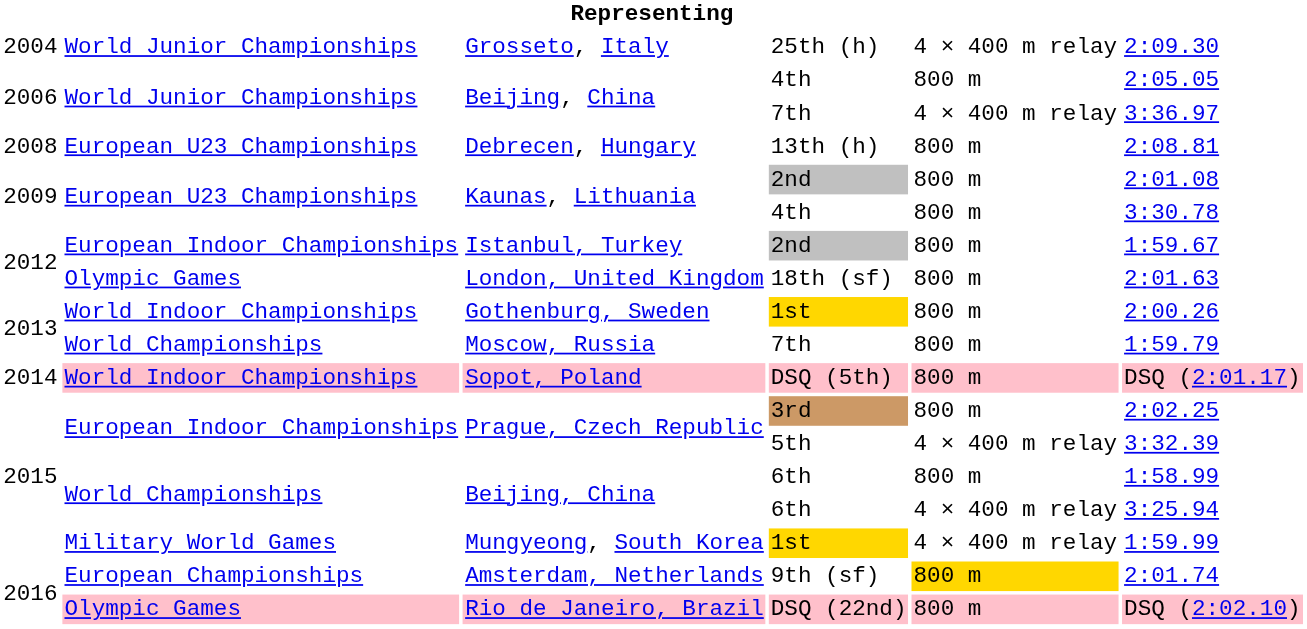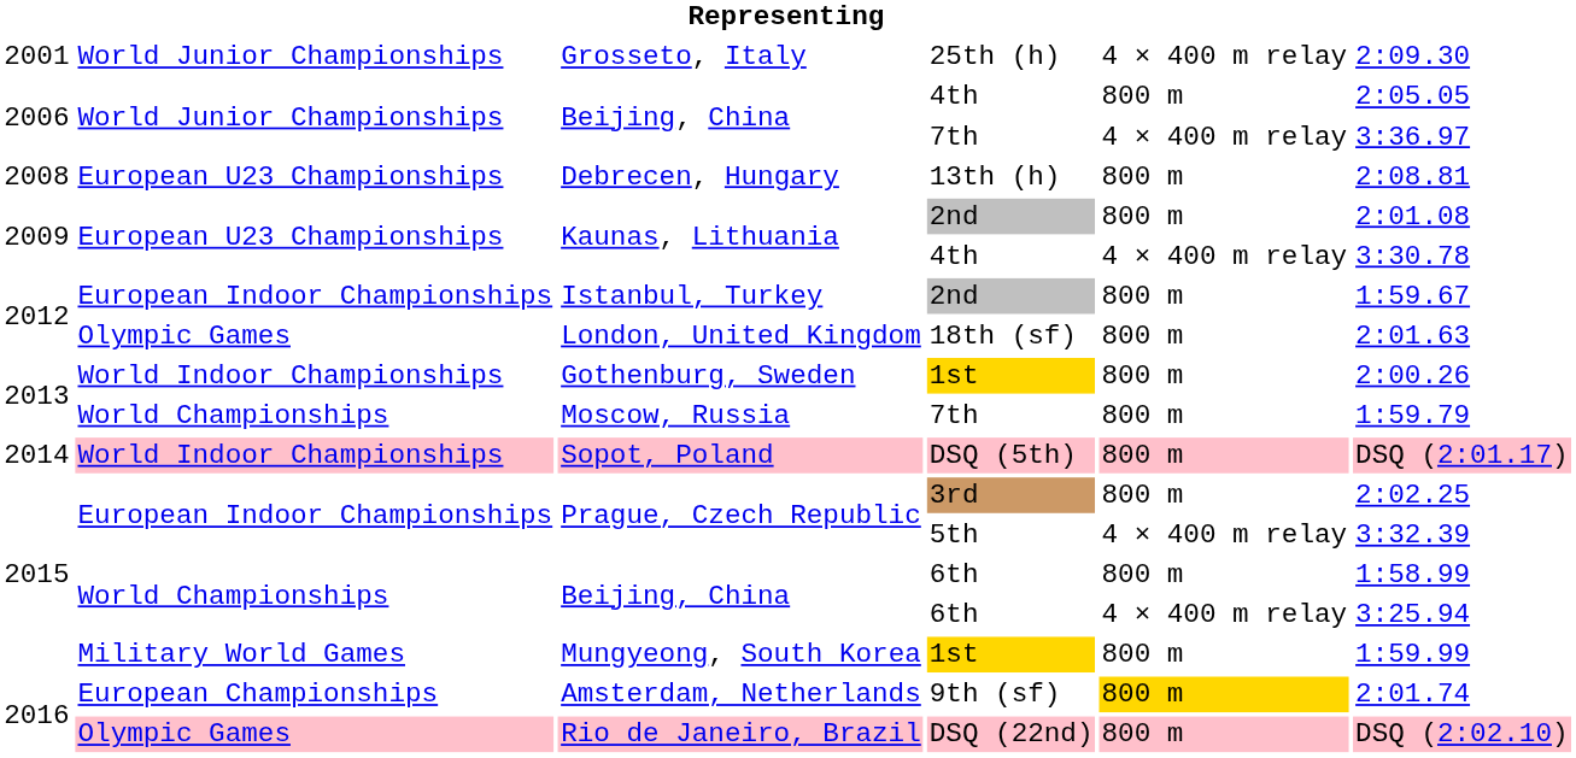Grosseto, Italy | column 1: 2004 -> 2001
Kaunas, Lithuania / 4th | column 5: 800 m -> 4 × 400 m relay
Mungyeong, South Korea | column 5: 4 × 400 m relay -> 800 m
